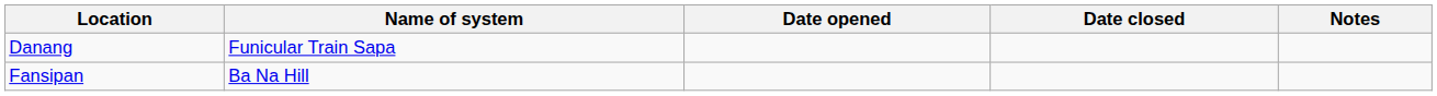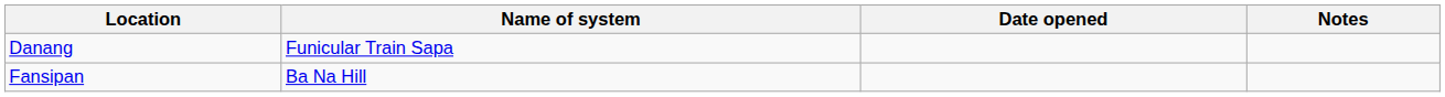- column: Date closed
